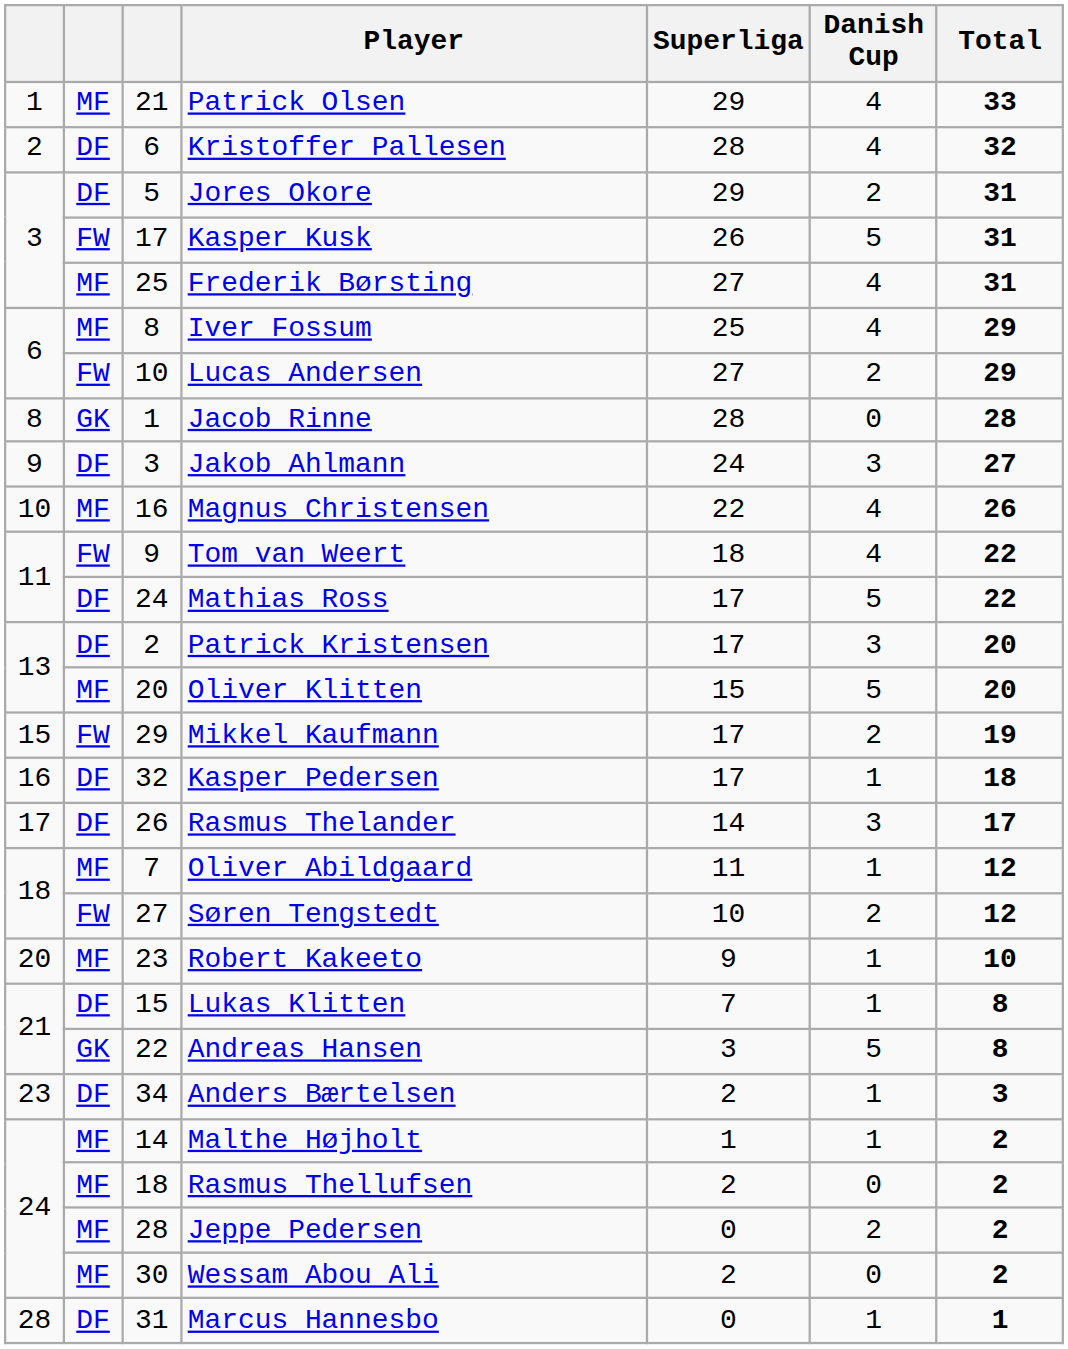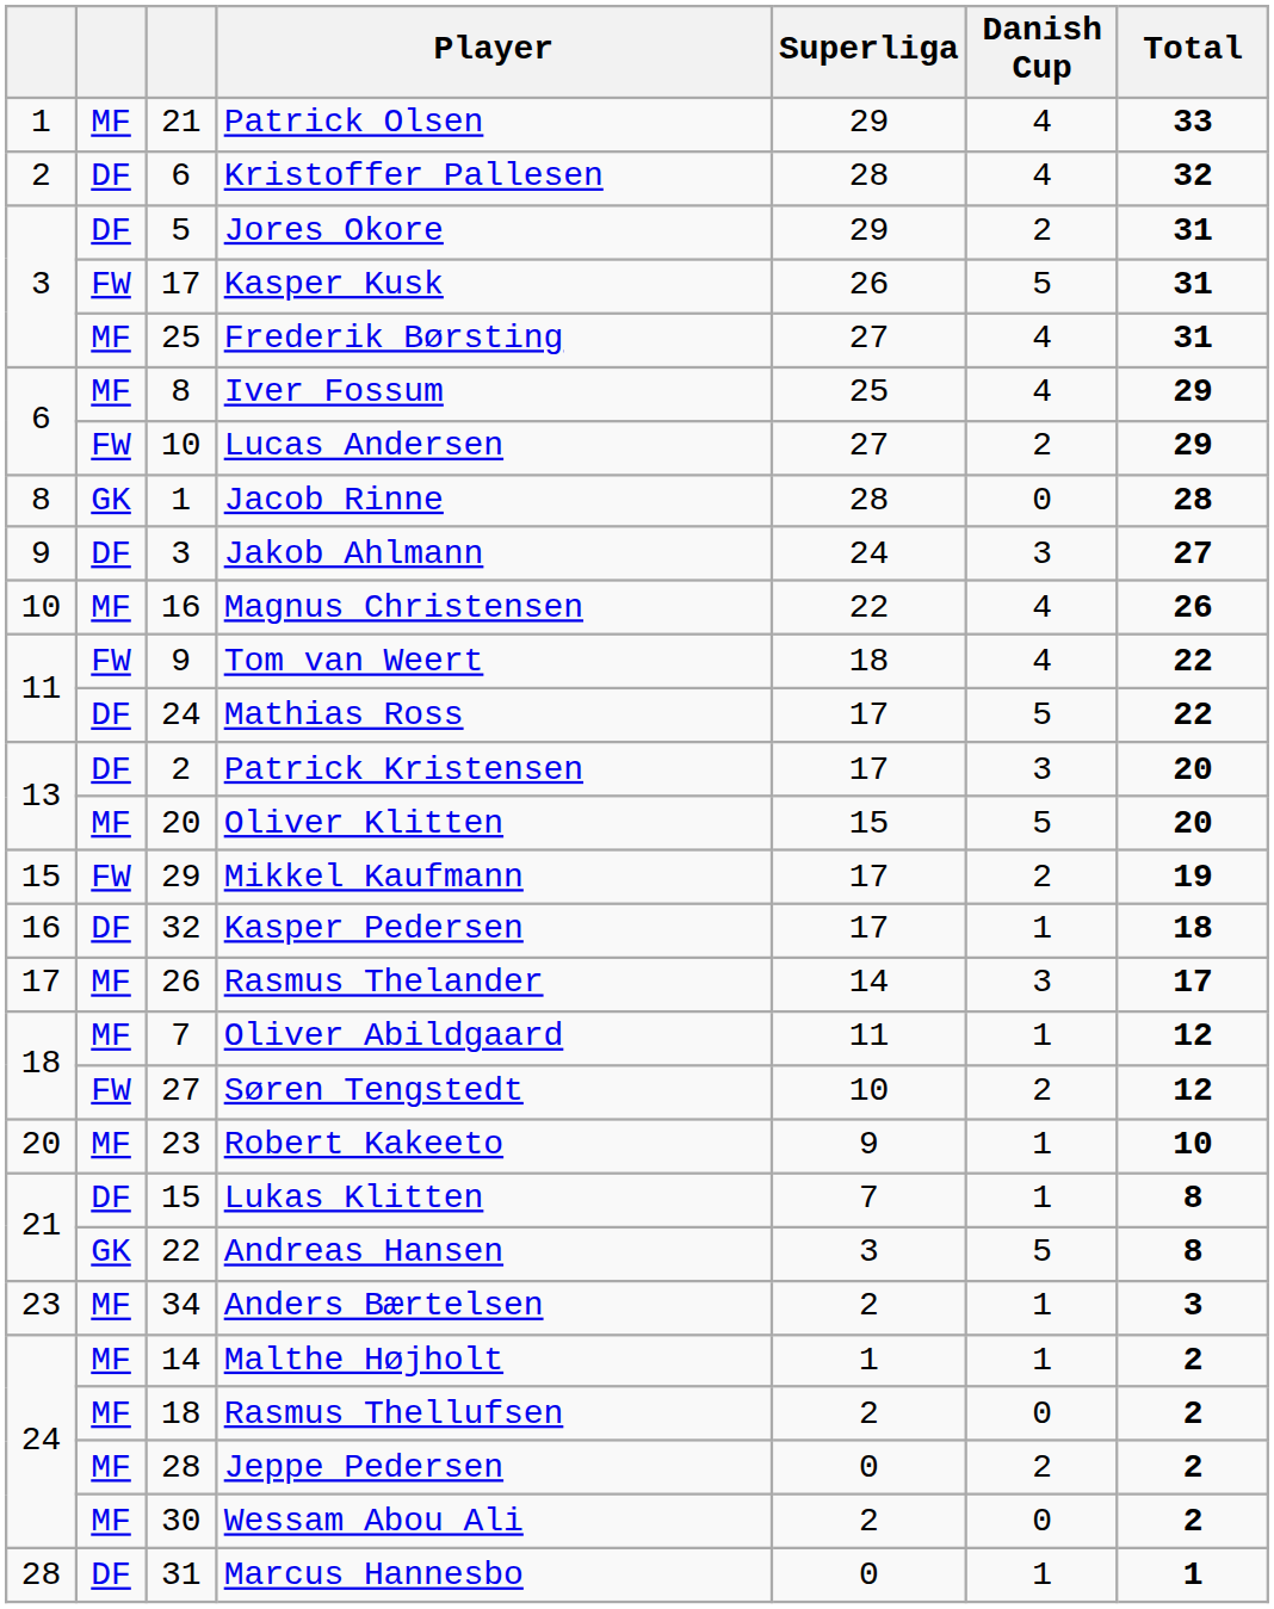Rasmus Thelander | column 2: DF -> MF
Anders Bærtelsen | column 2: DF -> MF
